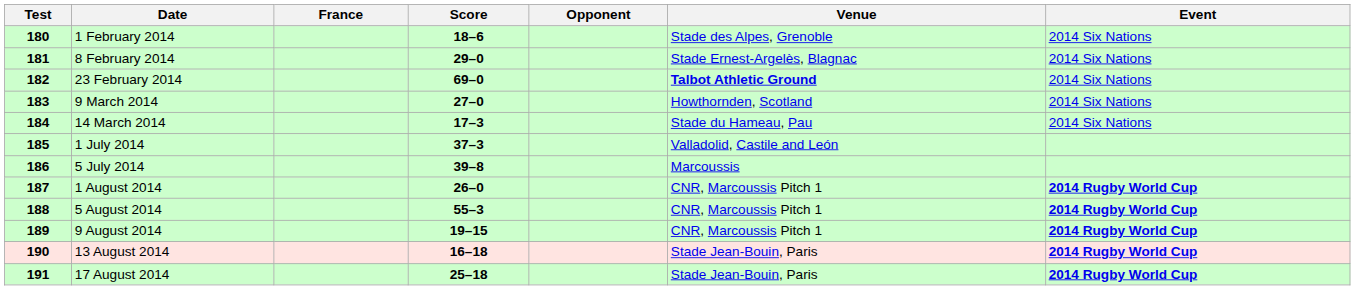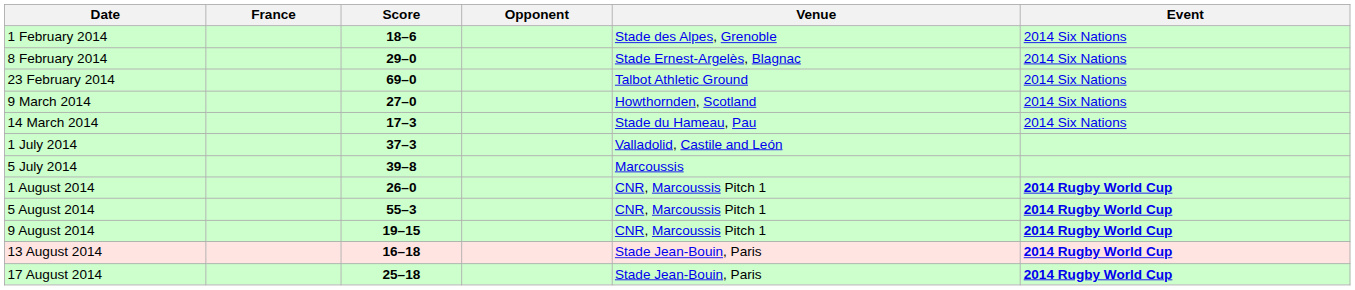- column: Test | 180 | 181 | 182 | 183 | 184 | 185 | 186 | 187 | 188 | 189 | 190 | 191
23 February 2014 | Venue: bold -> normal
